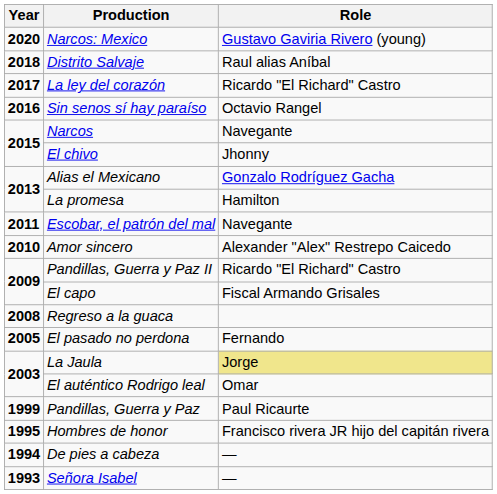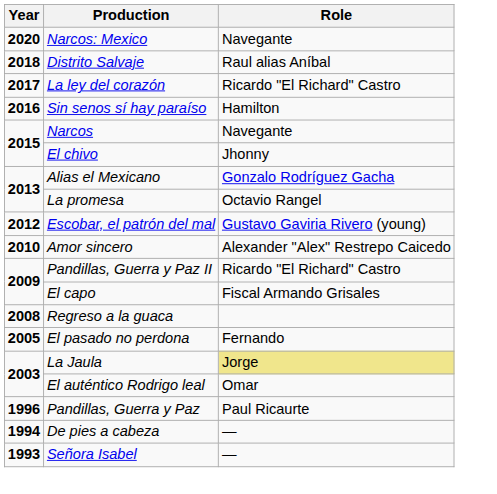Narcos: Mexico | Role: Gustavo Gaviria Rivero (young) -> Navegante
Sin senos sí hay paraíso | Role: Octavio Rangel -> Hamilton
La promesa | Role: Hamilton -> Octavio Rangel
Escobar, el patrón del mal | Year: 2011 -> 2012
Escobar, el patrón del mal | Role: Navegante -> Gustavo Gaviria Rivero (young)
Pandillas, Guerra y Paz | Year: 1999 -> 1996
- row: 1995 | Hombres de honor | Francisco rivera JR hijo del capitán rivera
